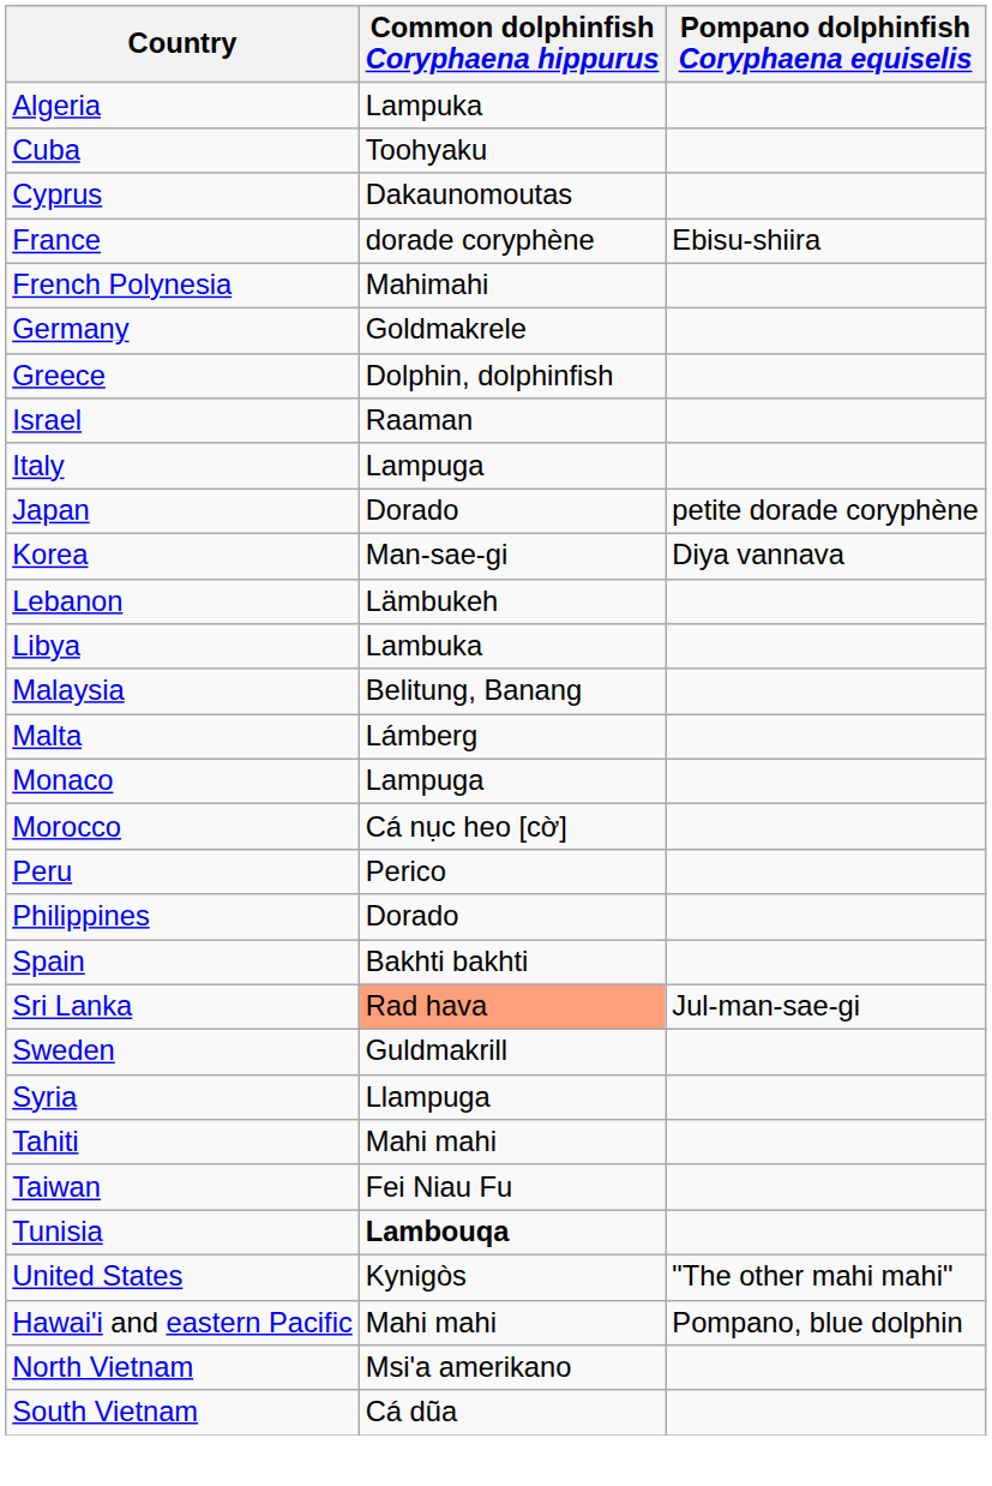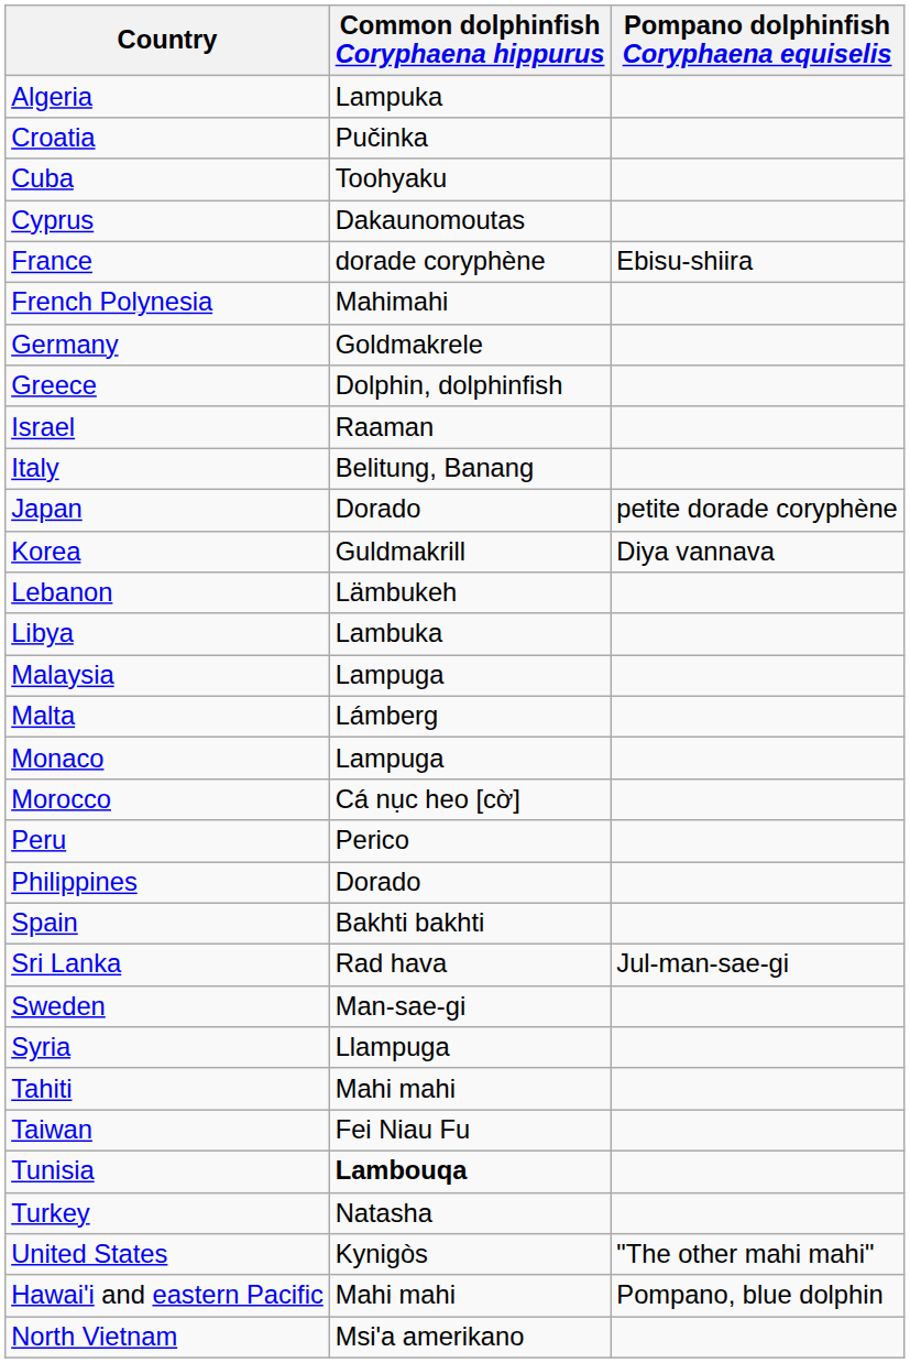+ row: Croatia | Pučinka
Italy | Common dolphinfish Coryphaena hippurus: Lampuga -> Belitung, Banang
Korea | Common dolphinfish Coryphaena hippurus: Man-sae-gi -> Guldmakrill
Malaysia | Common dolphinfish Coryphaena hippurus: Belitung, Banang -> Lampuga
Sri Lanka | Common dolphinfish Coryphaena hippurus: lightsalmon background -> no background
Sweden | Common dolphinfish Coryphaena hippurus: Guldmakrill -> Man-sae-gi
+ row: Turkey | Natasha
- row: South Vietnam | Cá dũa
